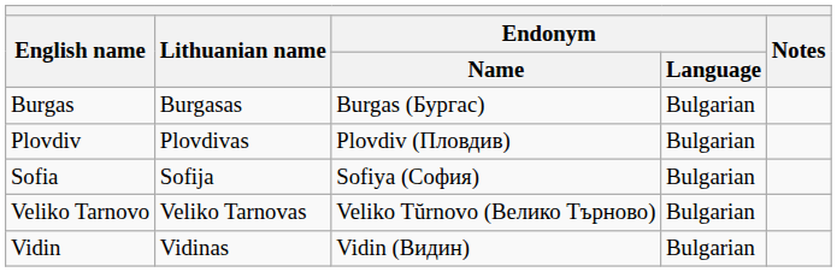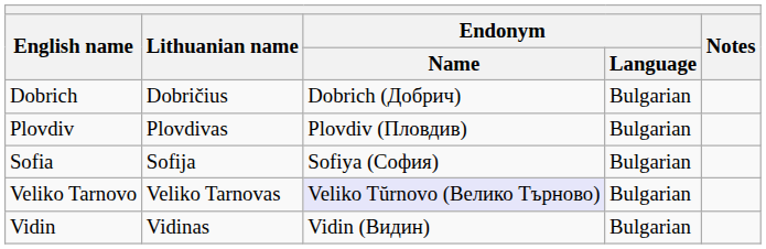- row: Burgas | Burgasas | Burgas (Бургас) | Bulgarian
+ row: Dobrich | Dobričius | Dobrich (Добрич) | Bulgarian
Veliko Tarnovo | Endonym / Name: no background -> lavender background
